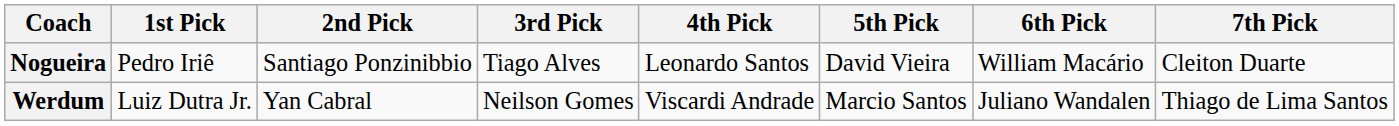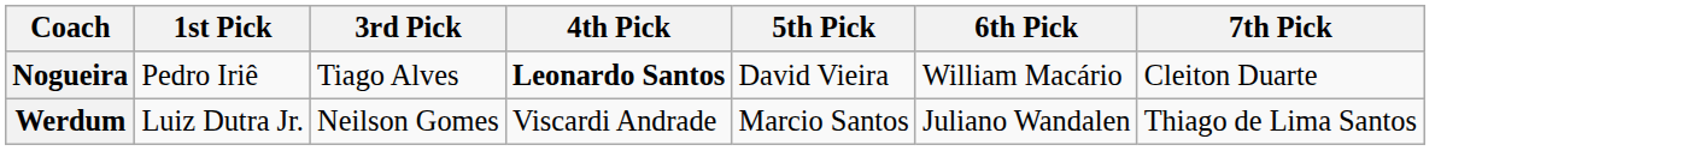- column: 2nd Pick | Santiago Ponzinibbio | Yan Cabral
Nogueira | 4th Pick: normal -> bold
